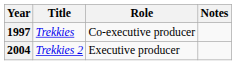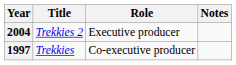rows swapped: 1997 <-> 2004
